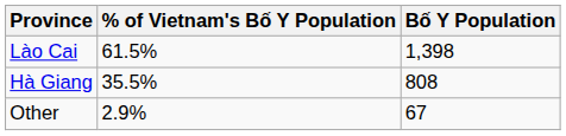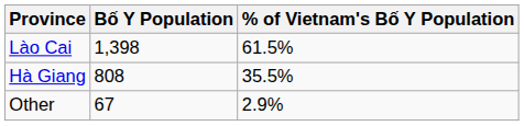columns swapped: Bố Y Population <-> % of Vietnam's Bố Y Population
